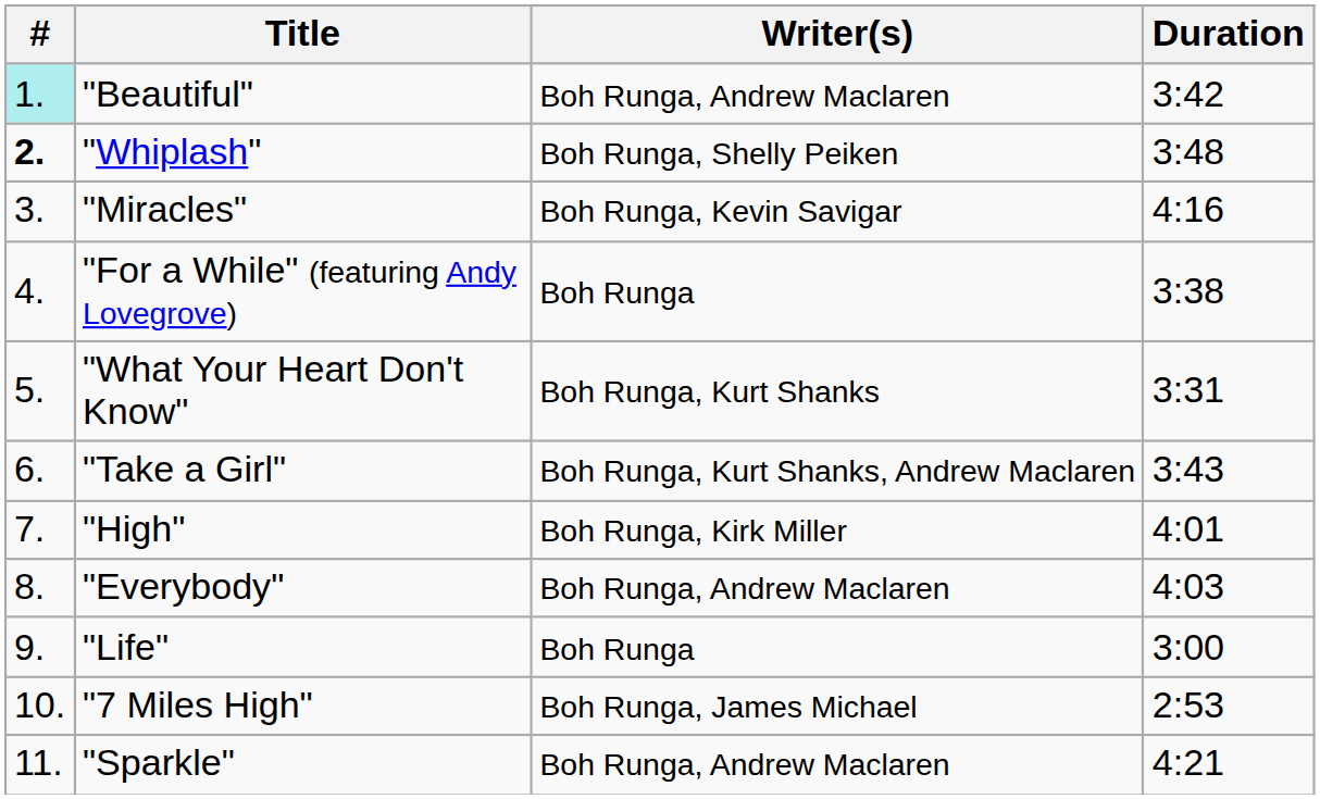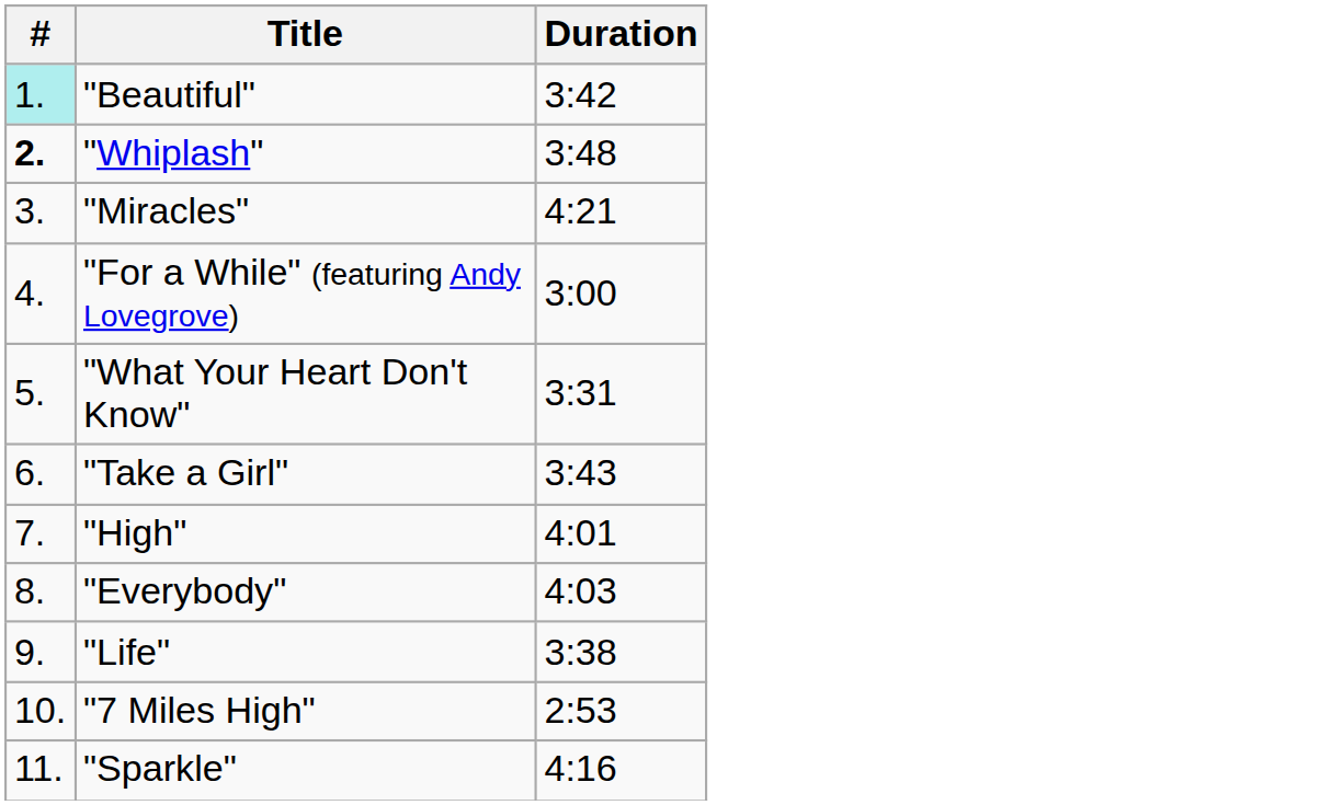- column: Writer(s) | Boh Runga, Andrew Maclaren | Boh Runga, Shelly Peiken | Boh Runga, Kevin Savigar | Boh Runga | Boh Runga, Kurt Shanks | Boh Runga, Kurt Shanks, Andrew Maclaren | Boh Runga, Kirk Miller | Boh Runga, Andrew Maclaren | Boh Runga | Boh Runga, James Michael | Boh Runga, Andrew Maclaren
"Miracles" | Duration: 4:16 -> 4:21
"For a While" (featuring Andy Lovegrove) | Duration: 3:38 -> 3:00
"Life" | Duration: 3:00 -> 3:38
"Sparkle" | Duration: 4:21 -> 4:16
